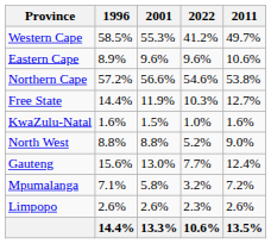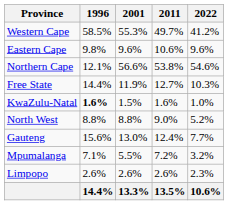columns swapped: 2011 <-> 2022
Eastern Cape | 1996: 8.9% -> 9.8%
Northern Cape | 1996: 57.2% -> 12.1%
KwaZulu-Natal | 1996: normal -> bold
Mpumalanga | 2001: 5.8% -> 5.5%
